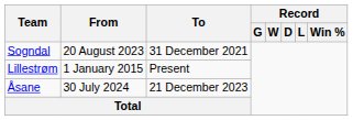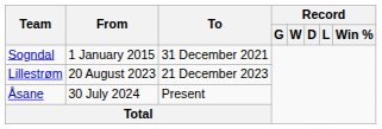Sogndal | From: 20 August 2023 -> 1 January 2015
Lillestrøm | From: 1 January 2015 -> 20 August 2023
Lillestrøm | To: Present -> 21 December 2023
Åsane | To: 21 December 2023 -> Present
